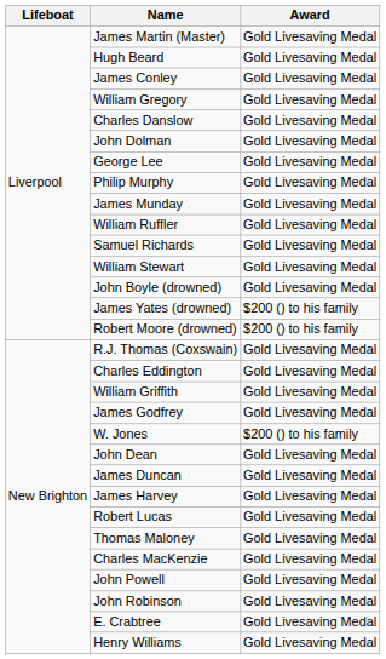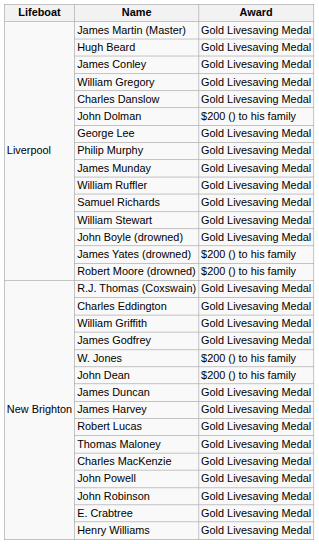John Dolman | Award: Gold Livesaving Medal -> $200 () to his family
John Dean | Award: Gold Livesaving Medal -> $200 () to his family
